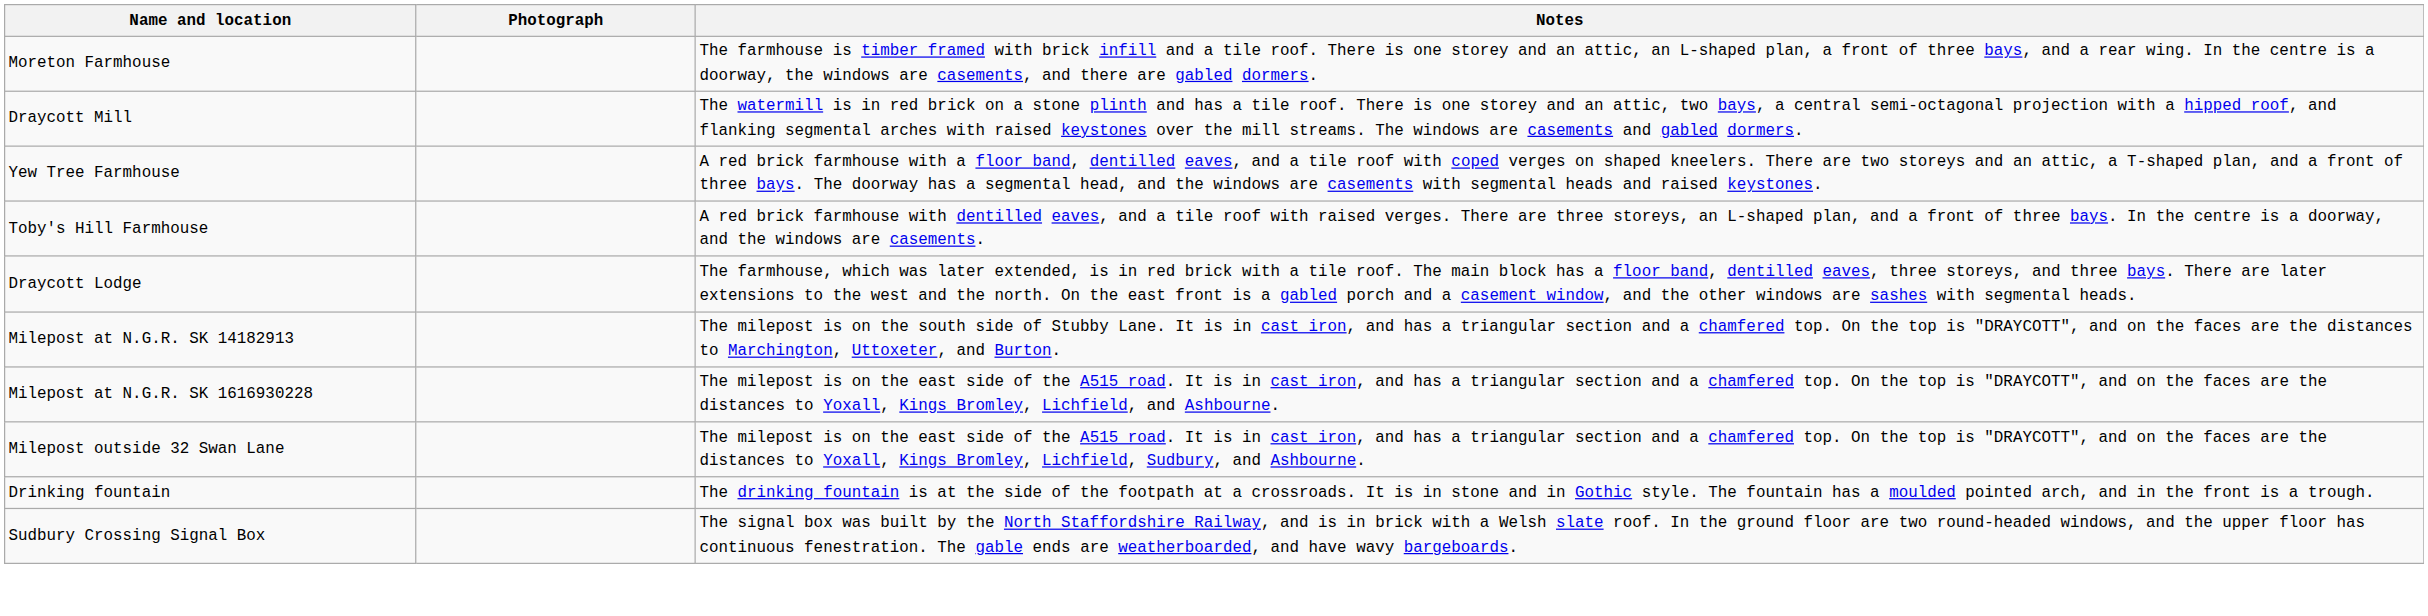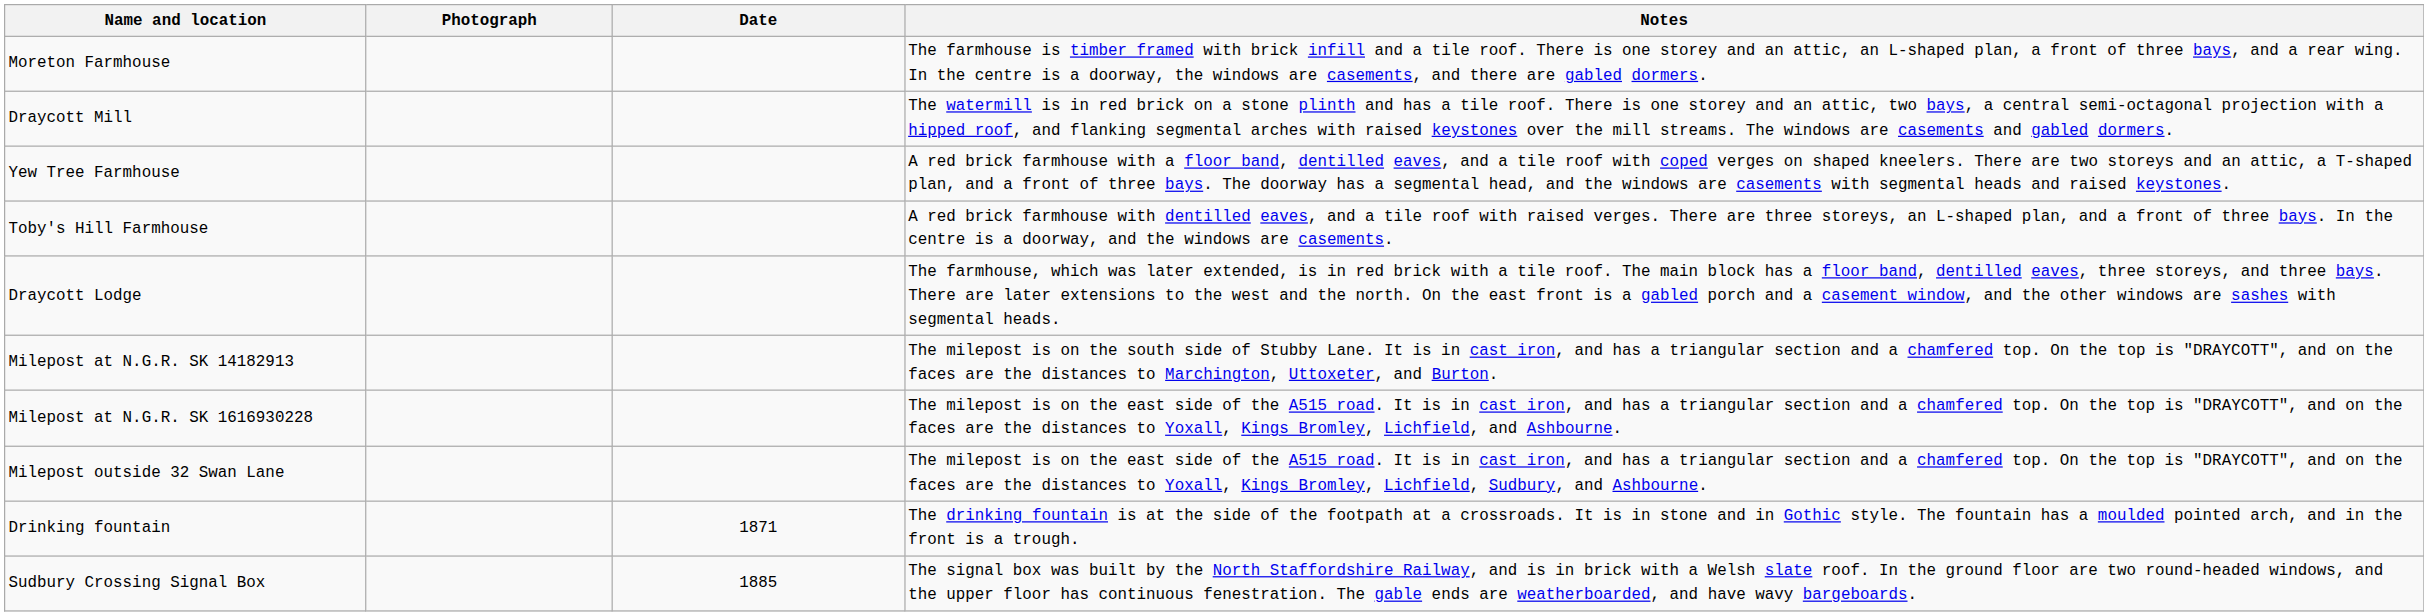+ column: Date | 1871 | 1885
